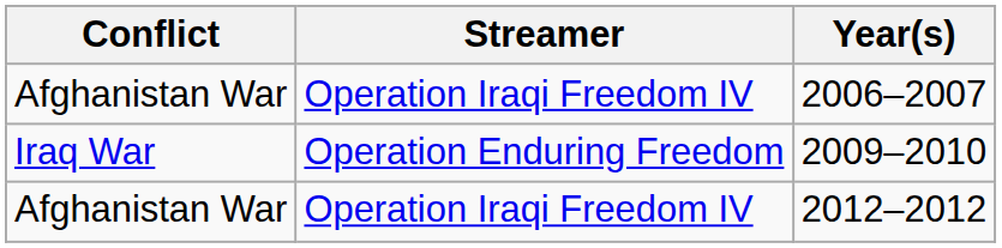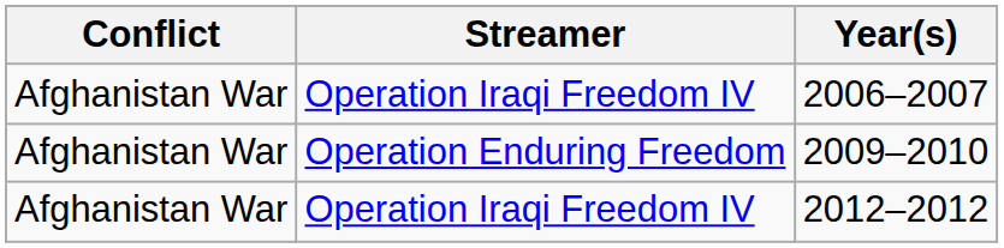2009–2010 | Conflict: Iraq War -> Afghanistan War
